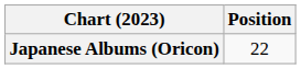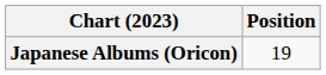Japanese Albums (Oricon) | Position: 22 -> 19
